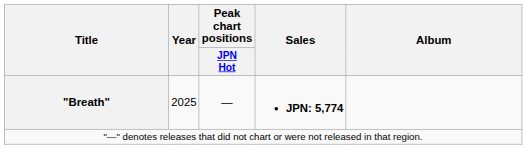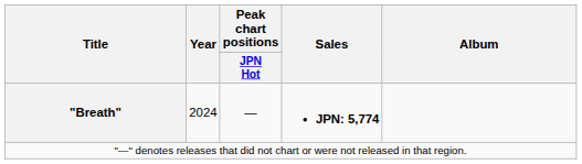"Breath" | Year: 2025 -> 2024
